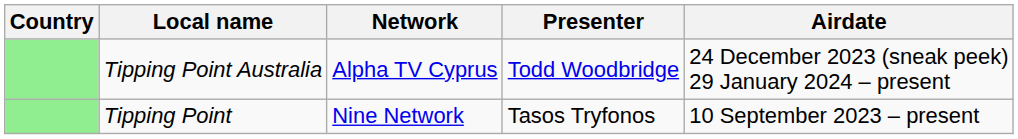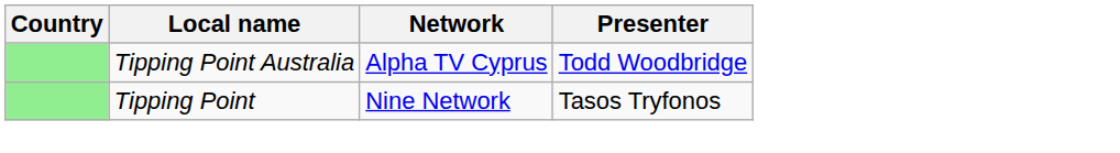- column: Airdate | 24 December 2023 (sneak peek) 29 January 2024 – present | 10 September 2023 – present
